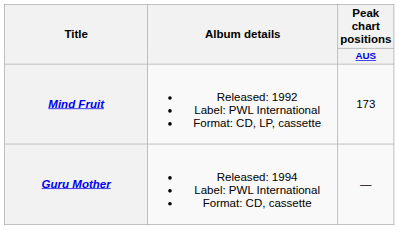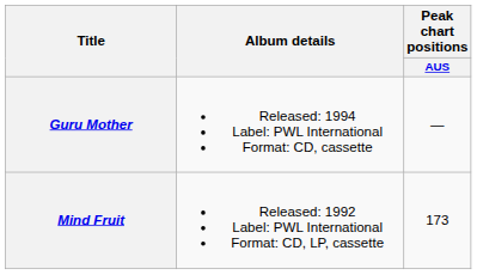rows swapped: Mind Fruit <-> Guru Mother
